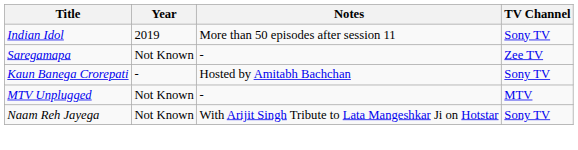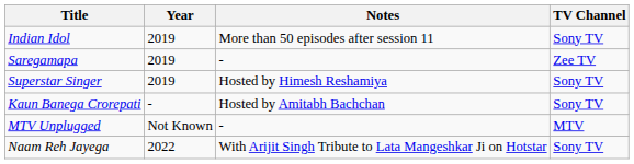Saregamapa | Year: Not Known -> 2019
+ row: Superstar Singer | 2019 | Hosted by Himesh Reshamiya | Sony TV
Naam Reh Jayega | Year: Not Known -> 2022
